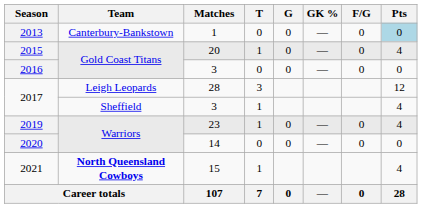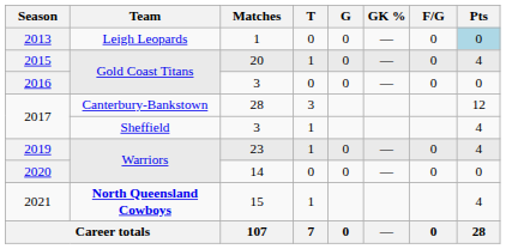2013 | Team: Canterbury-Bankstown -> Leigh Leopards
2017 / 28 | Team: Leigh Leopards -> Canterbury-Bankstown
